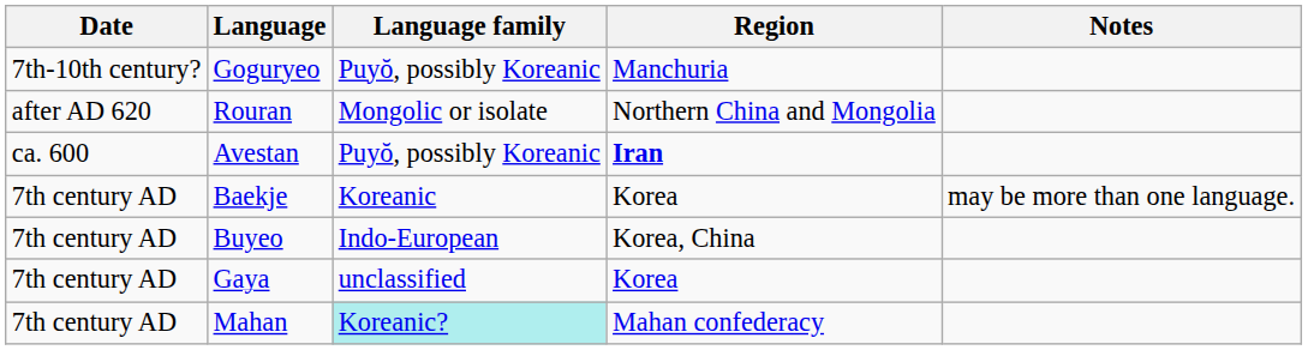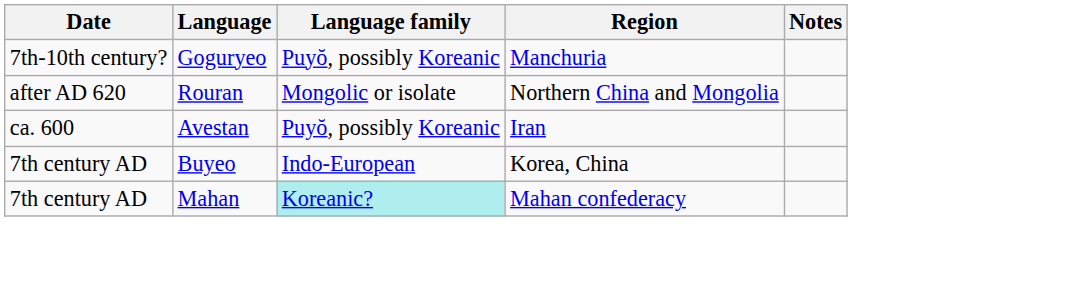Avestan | Region: bold -> normal
- row: 7th century AD | Baekje | Koreanic | Korea | may be more than one language.
- row: 7th century AD | Gaya | unclassified | Korea
